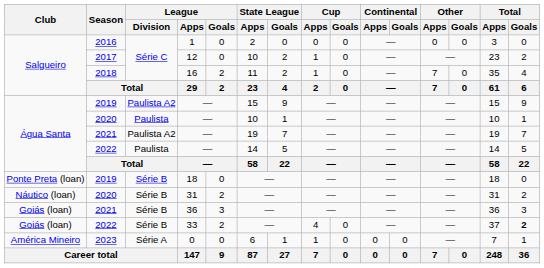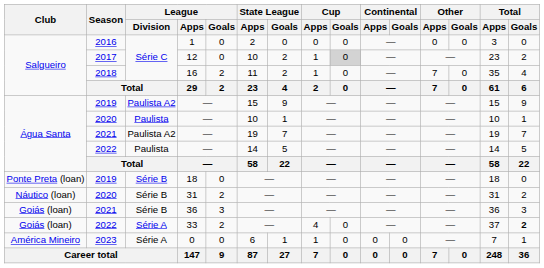12 | Cup / Goals: no background -> lightgrey background
33 | League / Division: Série B -> Série A
